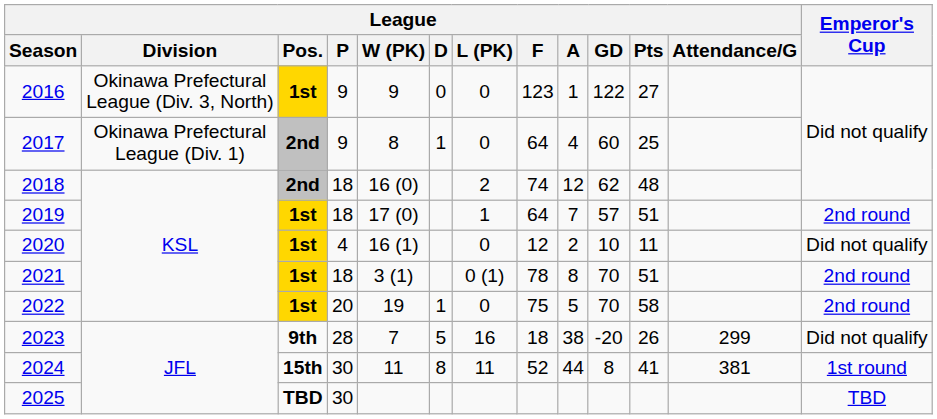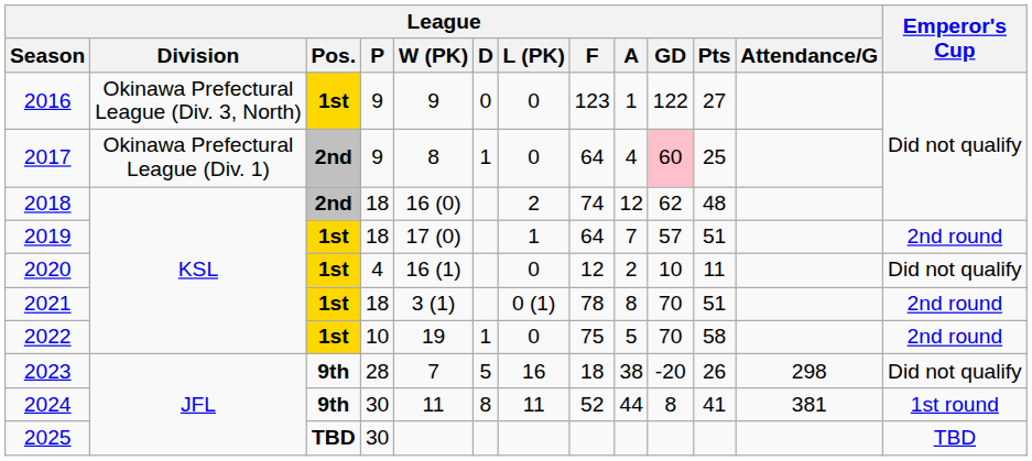2017 | League / GD: no background -> pink background
2022 | League / P: 20 -> 10
2023 | League / Attendance/G: 299 -> 298
2024 | League / Pos.: 15th -> 9th
